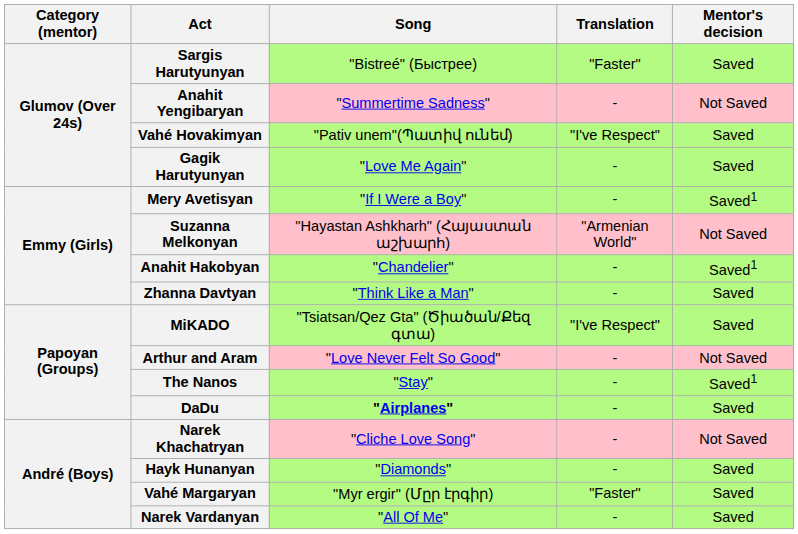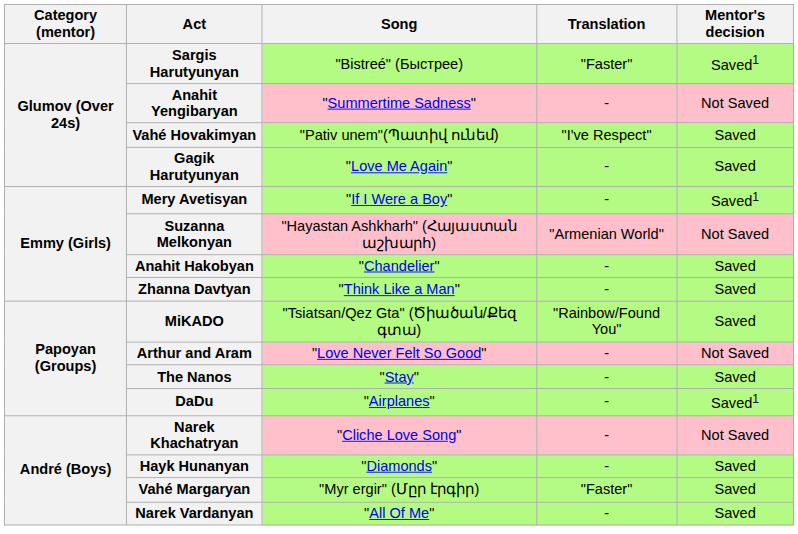Sargis Harutyunyan | Mentor's decision: Saved -> Saved1
Anahit Hakobyan | Mentor's decision: Saved1 -> Saved
MiKADO | Translation: "I've Respect" -> "Rainbow/Found You"
The Nanos | Mentor's decision: Saved1 -> Saved
DaDu | Song: bold -> normal
DaDu | Mentor's decision: Saved -> Saved1
